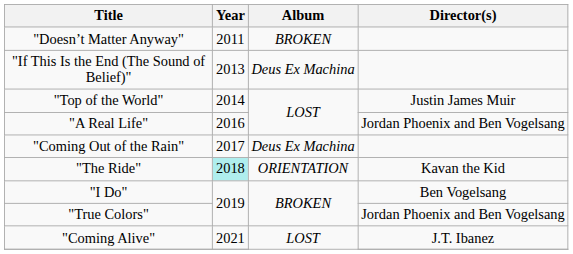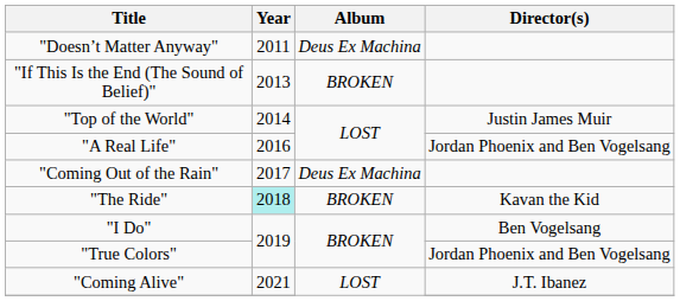"Doesn’t Matter Anyway" | Album: BROKEN -> Deus Ex Machina
"If This Is the End (The Sound of Belief)" | Album: Deus Ex Machina -> BROKEN
"The Ride" | Album: ORIENTATION -> BROKEN
